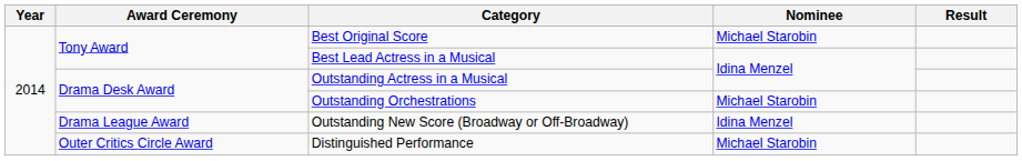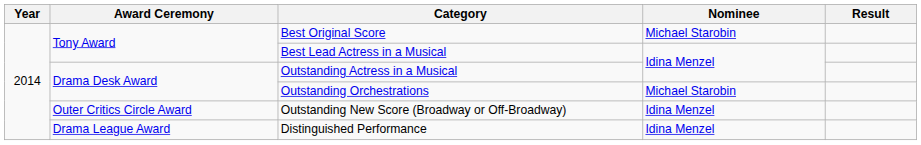Outstanding New Score (Broadway or Off-Broadway) | Award Ceremony: Drama League Award -> Outer Critics Circle Award
Distinguished Performance | Award Ceremony: Outer Critics Circle Award -> Drama League Award
Distinguished Performance | Nominee: Michael Starobin -> Idina Menzel
